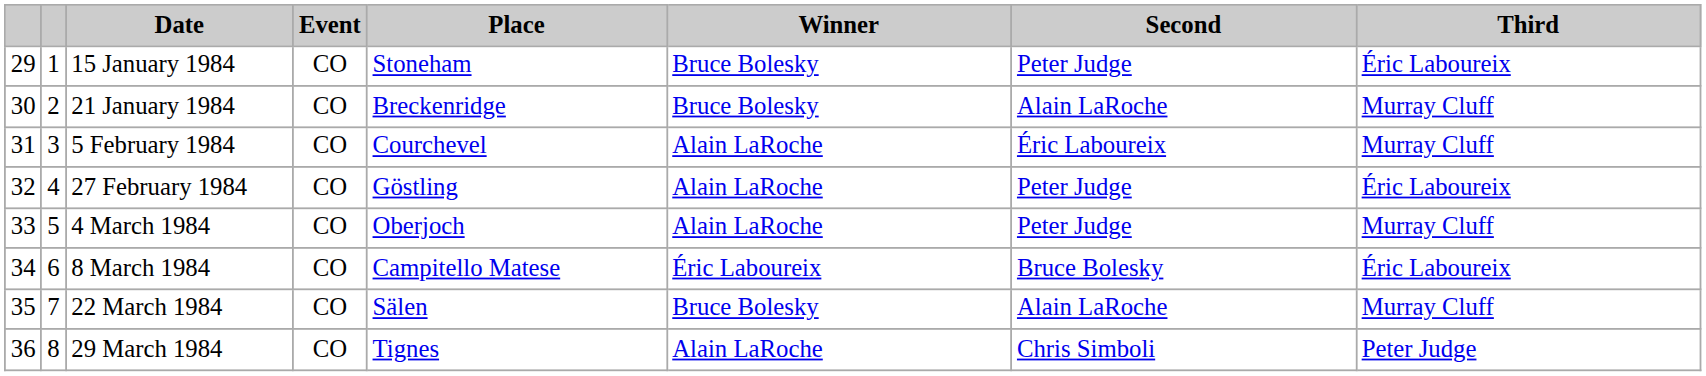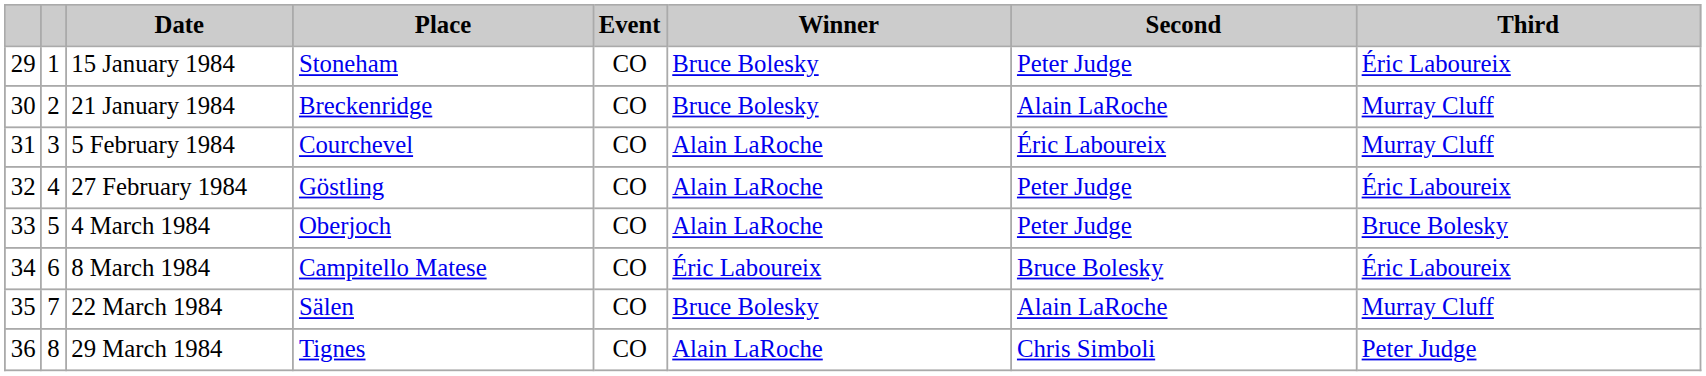columns swapped: Place <-> Event
4 March 1984 | Third: Murray Cluff -> Bruce Bolesky
